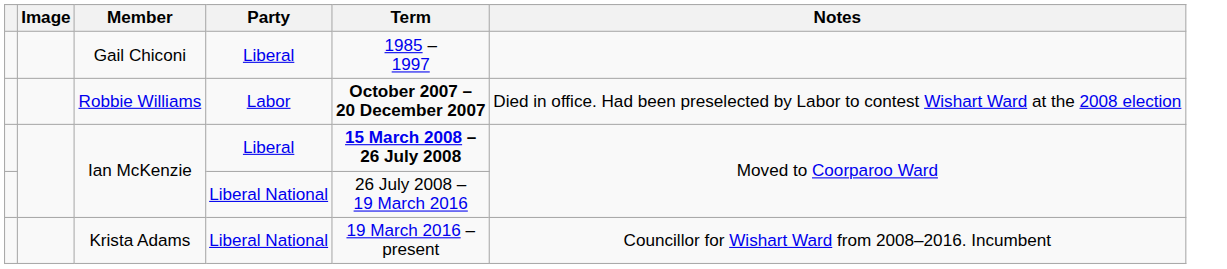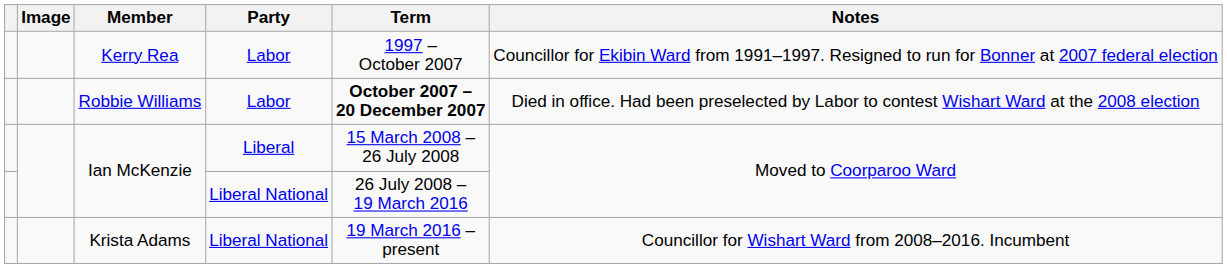- row: Gail Chiconi | Liberal | 1985 – 1997
+ row: Kerry Rea | Labor | 1997 – October 2007 | Councillor for Ekibin Ward from 1991–1997. Resigned to run for Bonner at 2007 federal election
Ian McKenzie / Liberal | Term: bold -> normal
